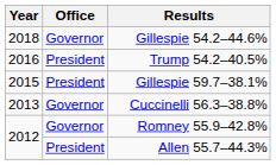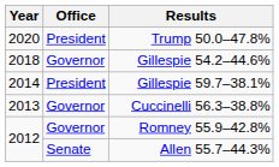+ row: 2020 | President | Trump 50.0–47.8%
- row: 2016 | President | Trump 54.2–40.5%
Gillespie 59.7–38.1% | Year: 2015 -> 2014
Allen 55.7–44.3% | Office: President -> Senate
